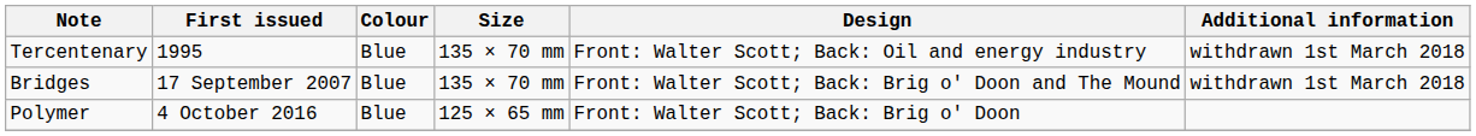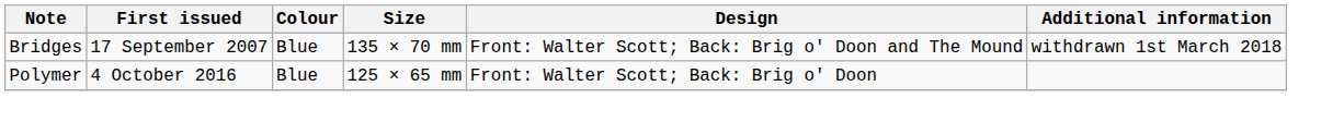- row: Tercentenary | 1995 | Blue | 135 × 70 mm | Front: Walter Scott; Back: Oil and energy industry | withdrawn 1st March 2018
